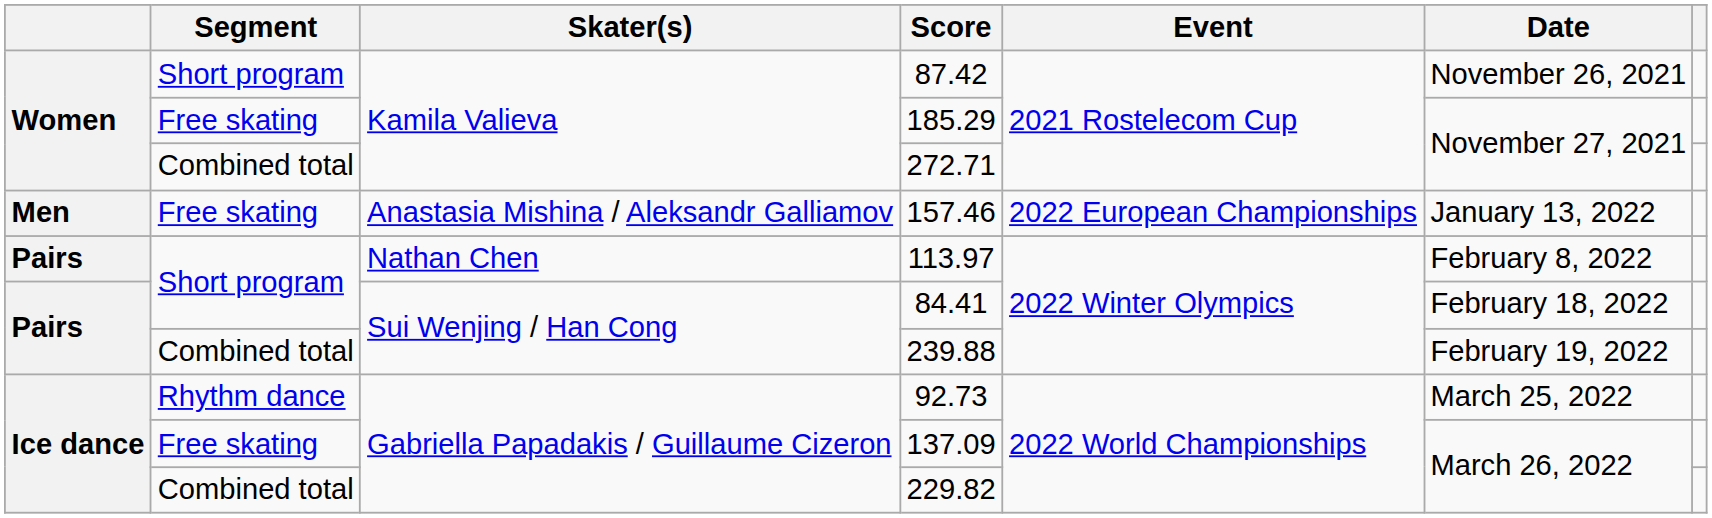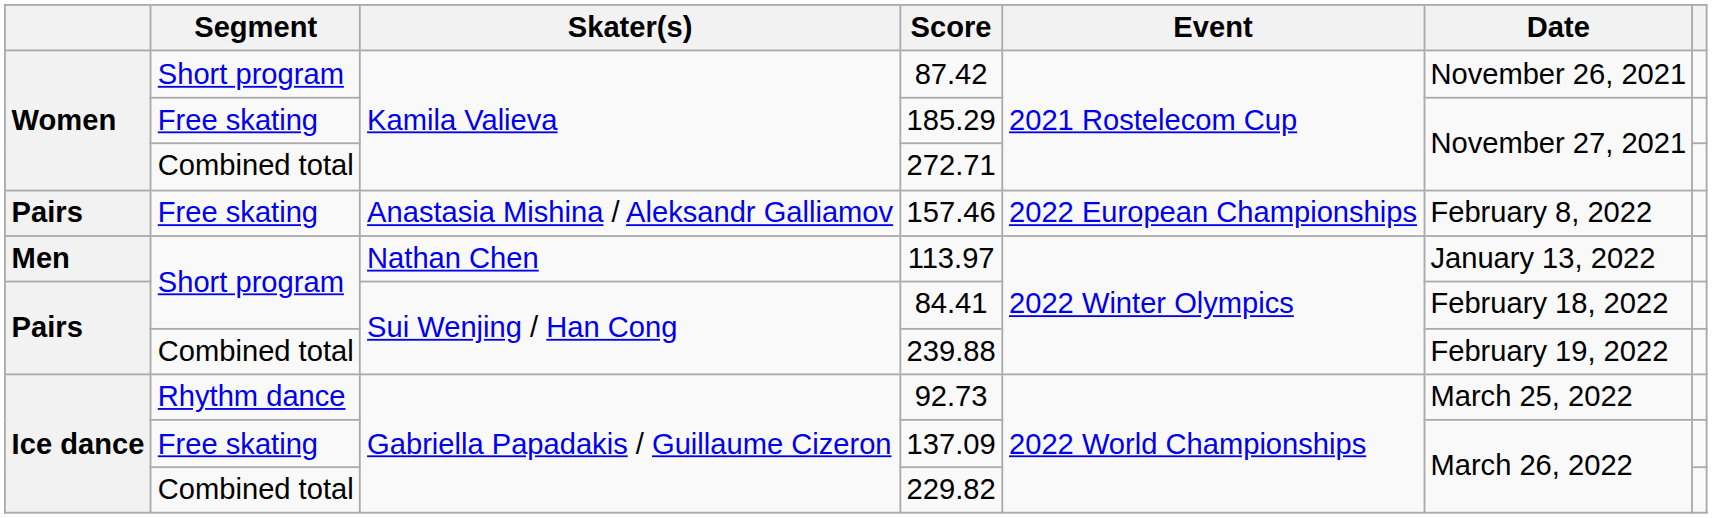157.46 | column 1: Men -> Pairs
157.46 | Date: January 13, 2022 -> February 8, 2022
113.97 | column 1: Pairs -> Men
113.97 | Date: February 8, 2022 -> January 13, 2022
